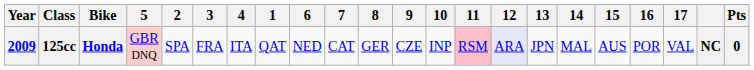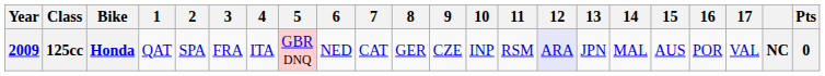columns swapped: 1 <-> 5
125cc | 11: pink background -> no background
